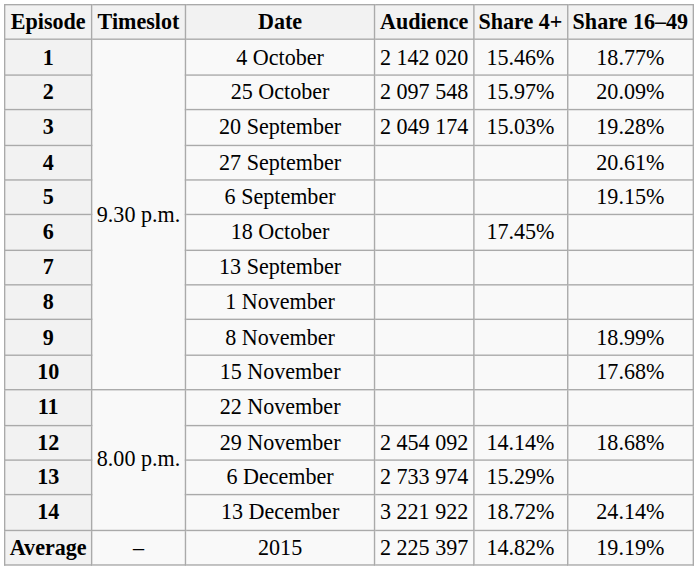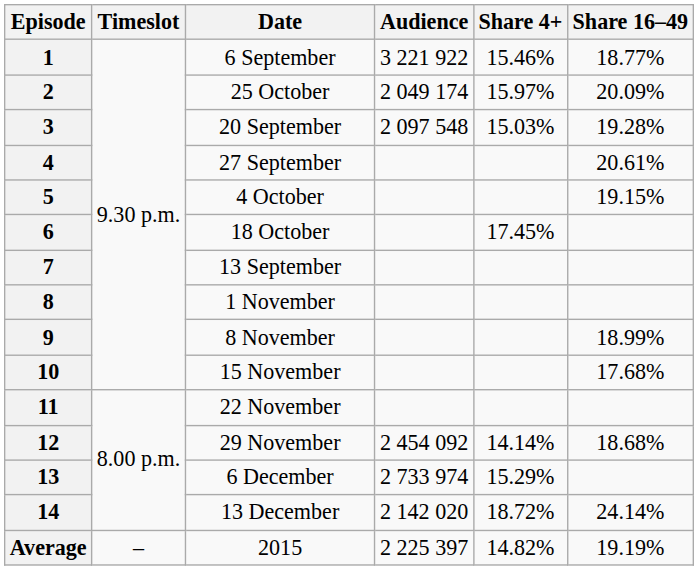1 | Date: 4 October -> 6 September
1 | Audience: 2 142 020 -> 3 221 922
2 | Audience: 2 097 548 -> 2 049 174
3 | Audience: 2 049 174 -> 2 097 548
5 | Date: 6 September -> 4 October
14 | Audience: 3 221 922 -> 2 142 020
